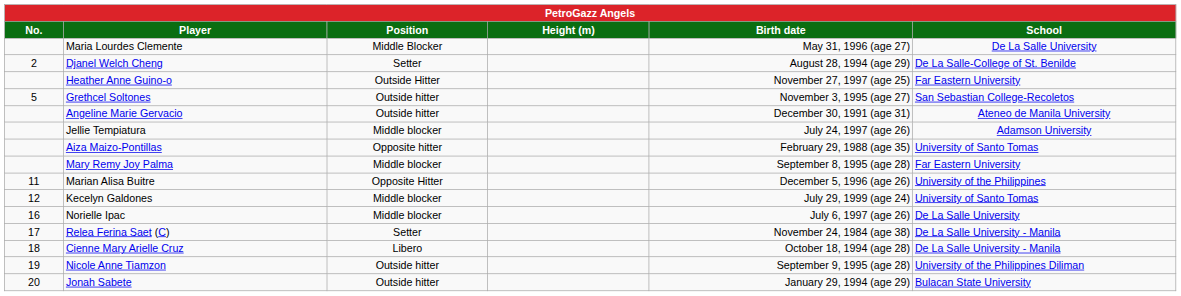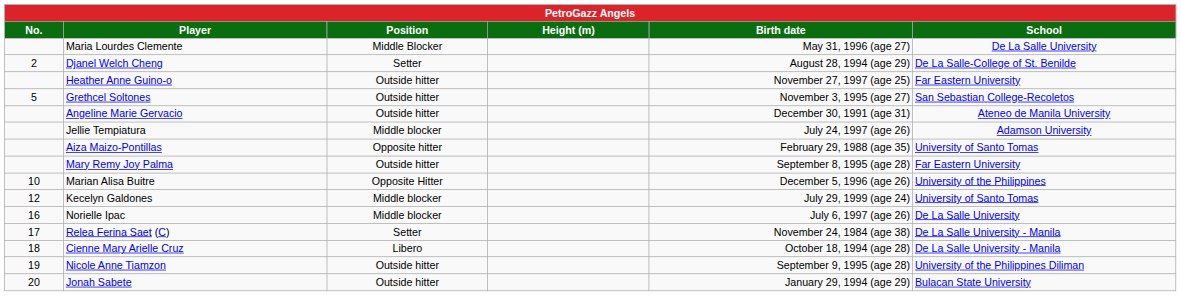Heather Anne Guino-o | Position: Outside Hitter -> Outside hitter
Mary Remy Joy Palma | Position: Middle blocker -> Outside hitter
Marian Alisa Buitre | No.: 11 -> 10
